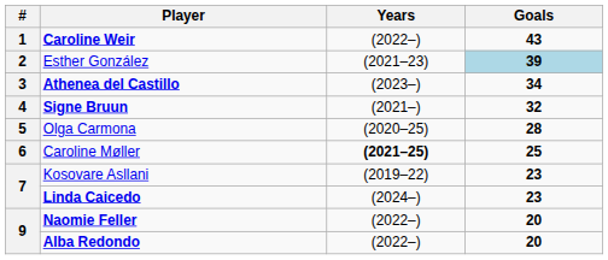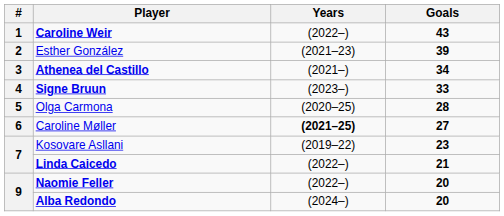Esther González | Goals: lightblue background -> no background
Athenea del Castillo | Years: (2023–) -> (2021–)
Signe Bruun | Years: (2021–) -> (2023–)
Signe Bruun | Goals: 32 -> 33
Caroline Møller | Goals: 25 -> 27
Linda Caicedo | Years: (2024–) -> (2022–)
Linda Caicedo | Goals: 23 -> 21
Alba Redondo | Years: (2022–) -> (2024–)
